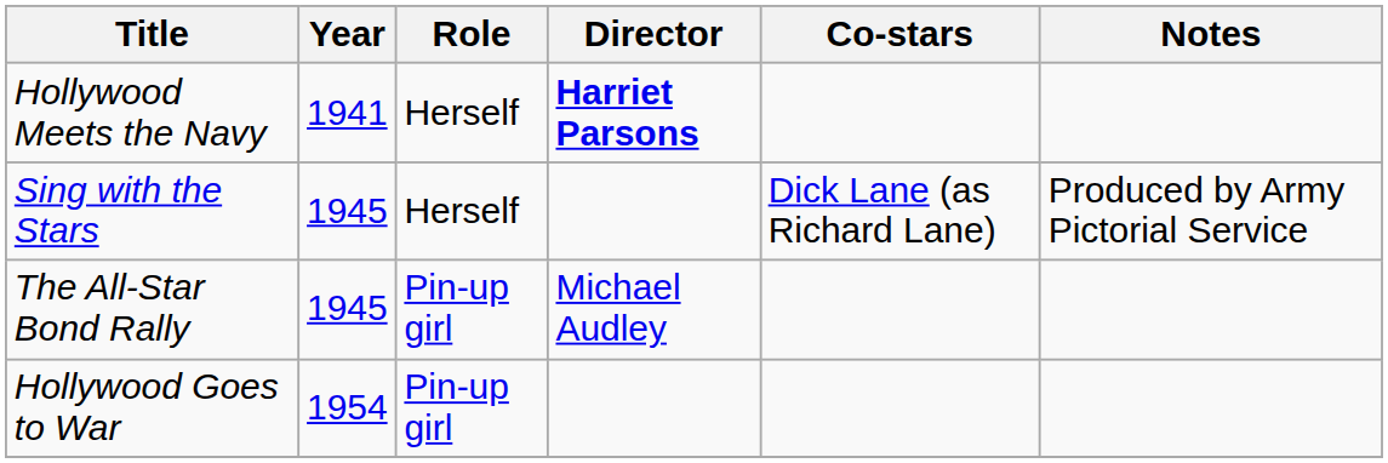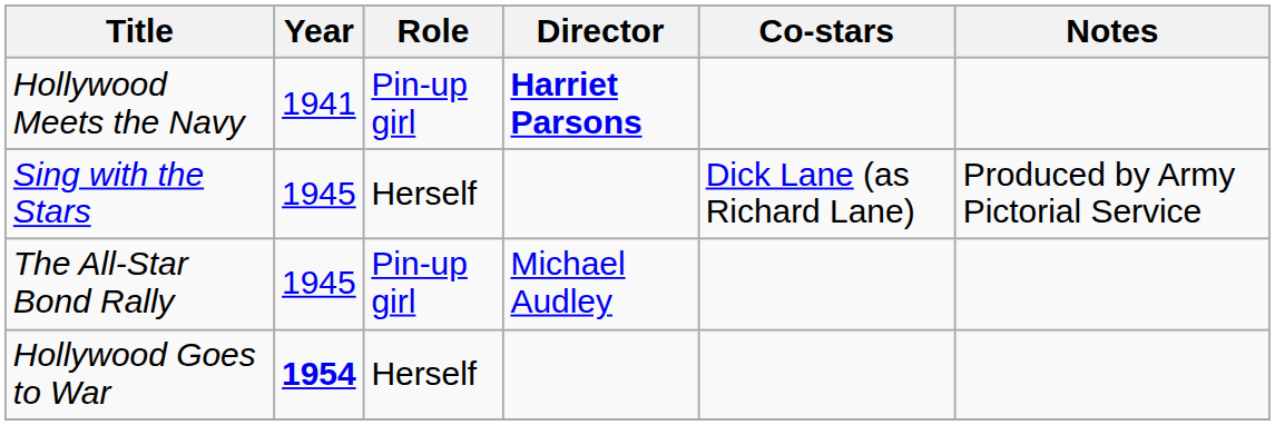Hollywood Meets the Navy | Role: Herself -> Pin-up girl
Hollywood Goes to War | Year: normal -> bold
Hollywood Goes to War | Role: Pin-up girl -> Herself
